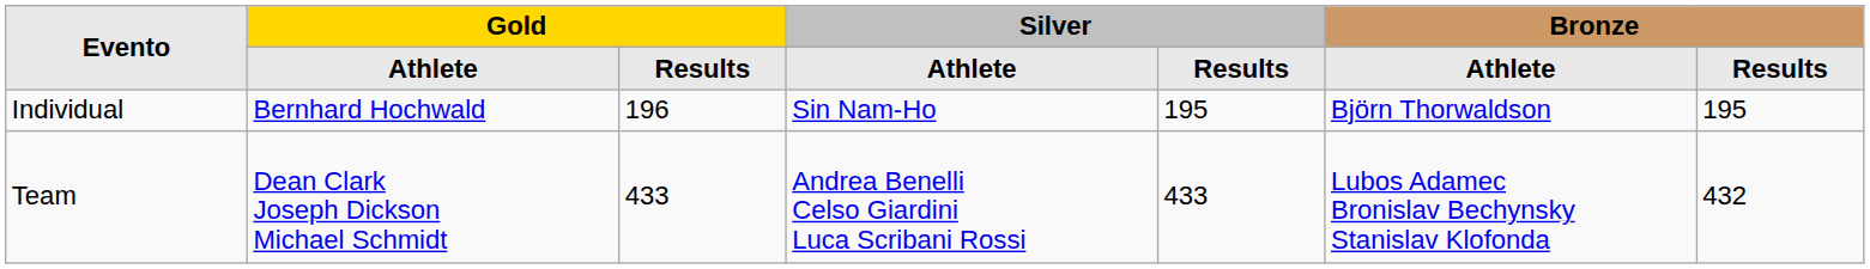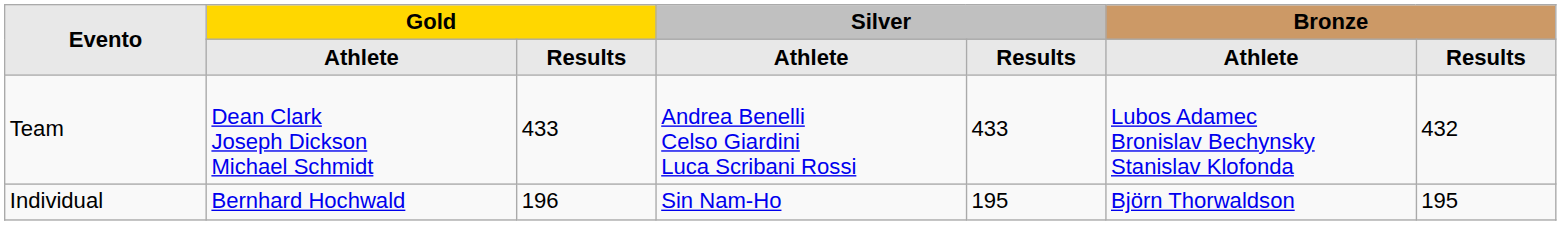rows swapped: Individual <-> Team
